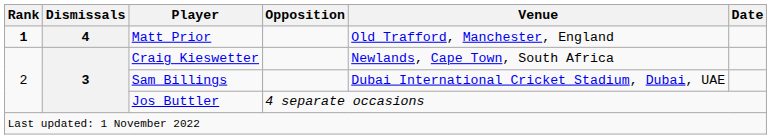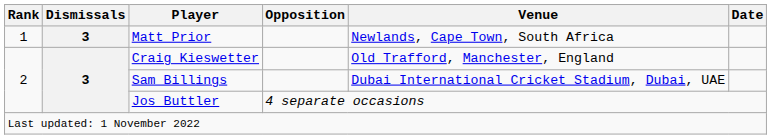Matt Prior | Rank: bold -> normal
Matt Prior | Dismissals: 4 -> 3
Matt Prior | Venue: Old Trafford, Manchester, England -> Newlands, Cape Town, South Africa
Craig Kieswetter | Venue: Newlands, Cape Town, South Africa -> Old Trafford, Manchester, England
